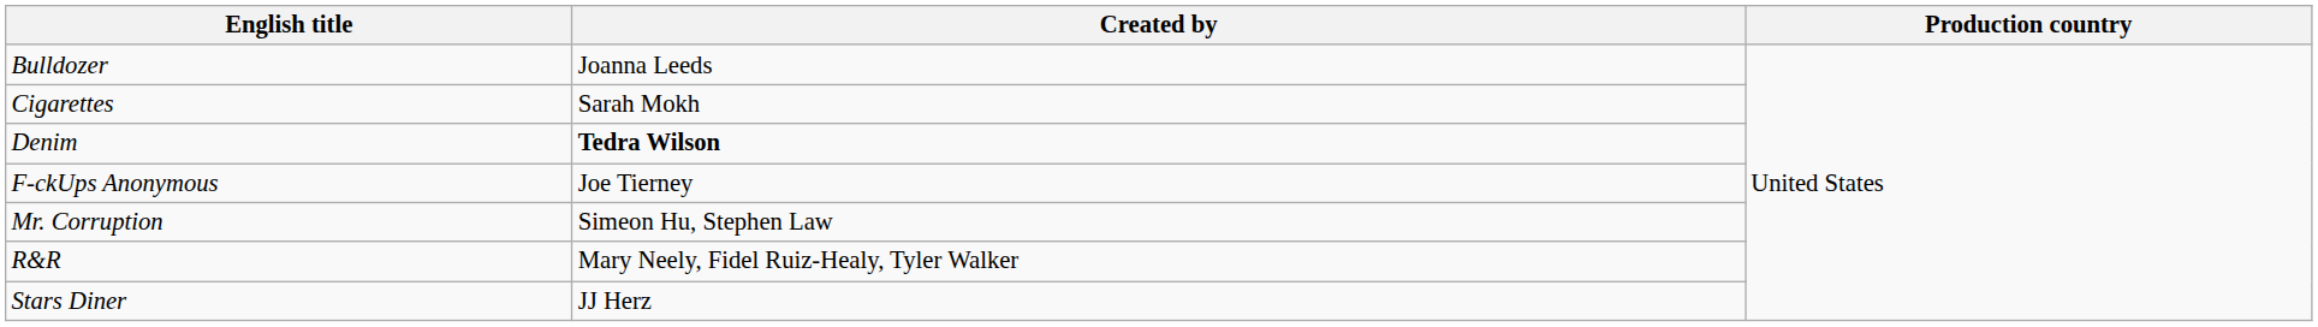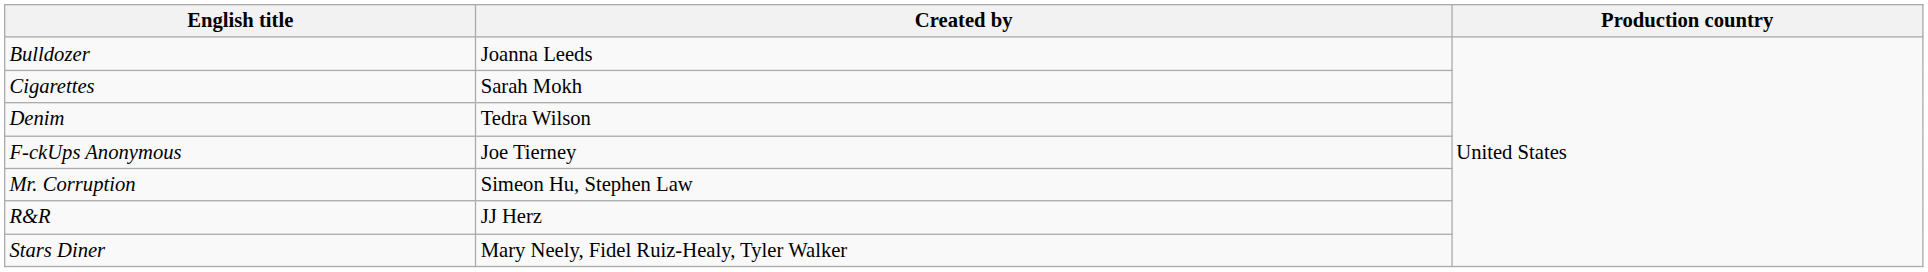Denim | Created by: bold -> normal
R&R | Created by: Mary Neely, Fidel Ruiz-Healy, Tyler Walker -> JJ Herz
Stars Diner | Created by: JJ Herz -> Mary Neely, Fidel Ruiz-Healy, Tyler Walker
